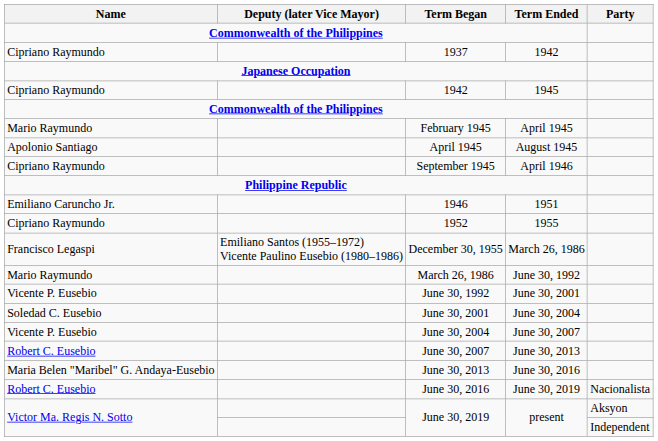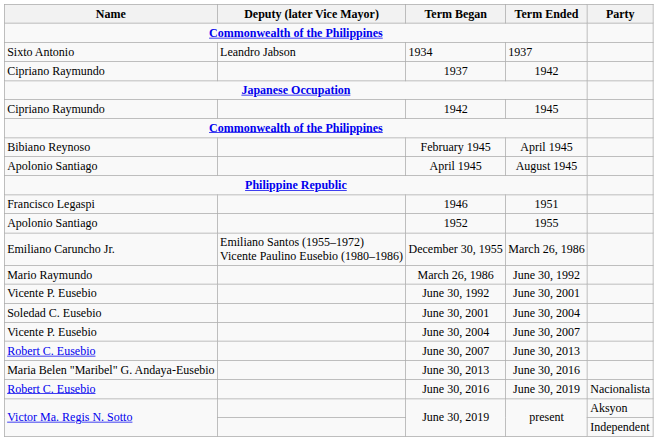+ row: Sixto Antonio | Leandro Jabson | 1934 | 1937
February 1945 | Name: Mario Raymundo -> Bibiano Reynoso
- row: Cipriano Raymundo | September 1945 | April 1946
1946 | Name: Emiliano Caruncho Jr. -> Francisco Legaspi
1952 | Name: Cipriano Raymundo -> Apolonio Santiago
December 30, 1955 | Name: Francisco Legaspi -> Emiliano Caruncho Jr.
